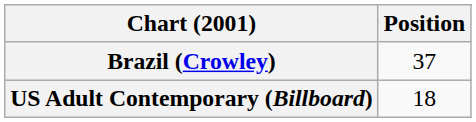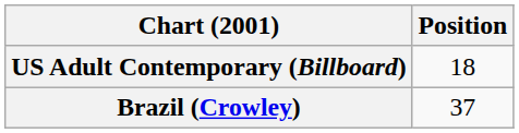rows swapped: Brazil (Crowley) <-> US Adult Contemporary (Billboard)
